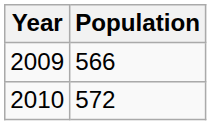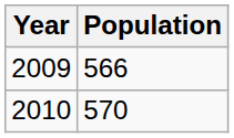2010 | Population: 572 -> 570
